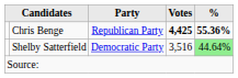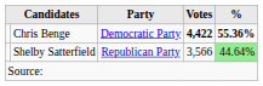Chris Benge | Party: Republican Party -> Democratic Party
Chris Benge | Votes: 4,425 -> 4,422
Shelby Satterfield | Party: Democratic Party -> Republican Party
Shelby Satterfield | Votes: 3,516 -> 3,566
